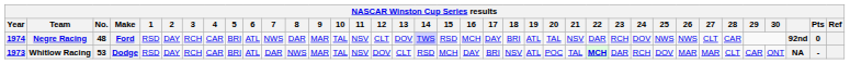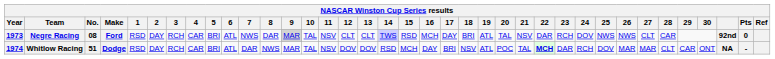Negre Racing | Year: 1974 -> 1973
Negre Racing | No.: 48 -> 08
Negre Racing | 9: no background -> lightgrey background
Negre Racing | 13: DOV -> CLT
Whitlow Racing | Year: 1973 -> 1974
Whitlow Racing | No.: 53 -> 51
Whitlow Racing | 13: CLT -> DOV
